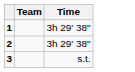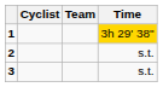+ column: Cyclist
1 | Time: no background -> gold background
2 | Time: 3h 29' 38" -> s.t.
